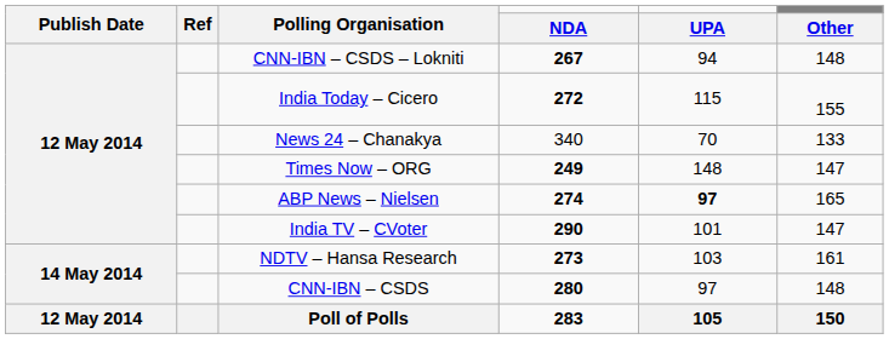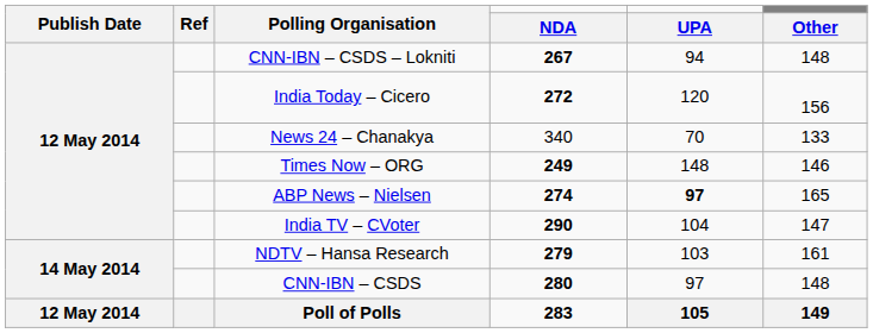India Today – Cicero | UPA: 115 -> 120
India Today – Cicero | Other: 155 -> 156
Times Now – ORG | Other: 147 -> 146
India TV – CVoter | UPA: 101 -> 104
NDTV – Hansa Research | NDA: 273 -> 279
Poll of Polls | Other: 150 -> 149
